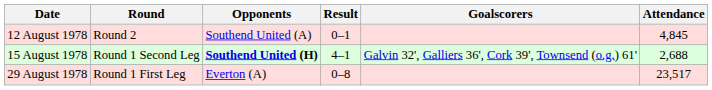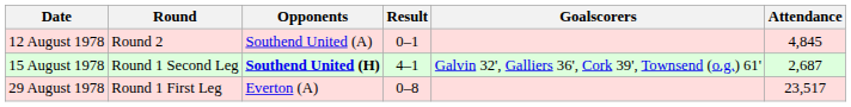15 August 1978 | Attendance: 2,688 -> 2,687
